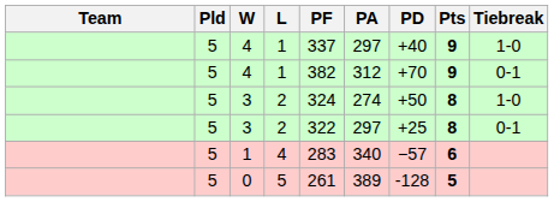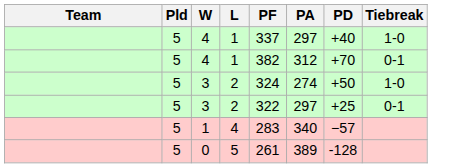- column: Pts | 9 | 9 | 8 | 8 | 6 | 5
